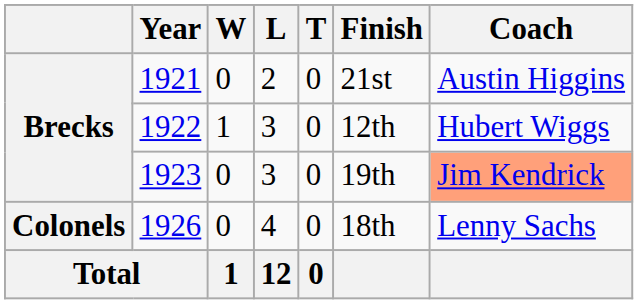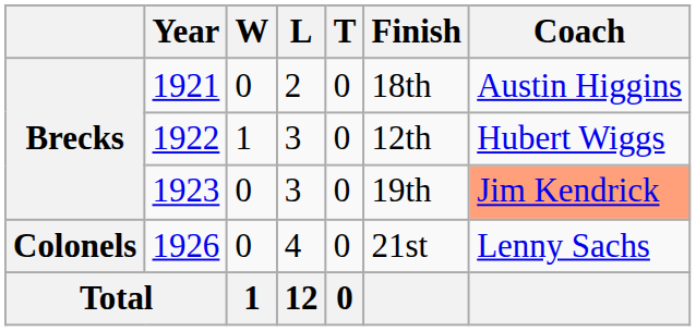1921 | Finish: 21st -> 18th
1926 | Finish: 18th -> 21st
